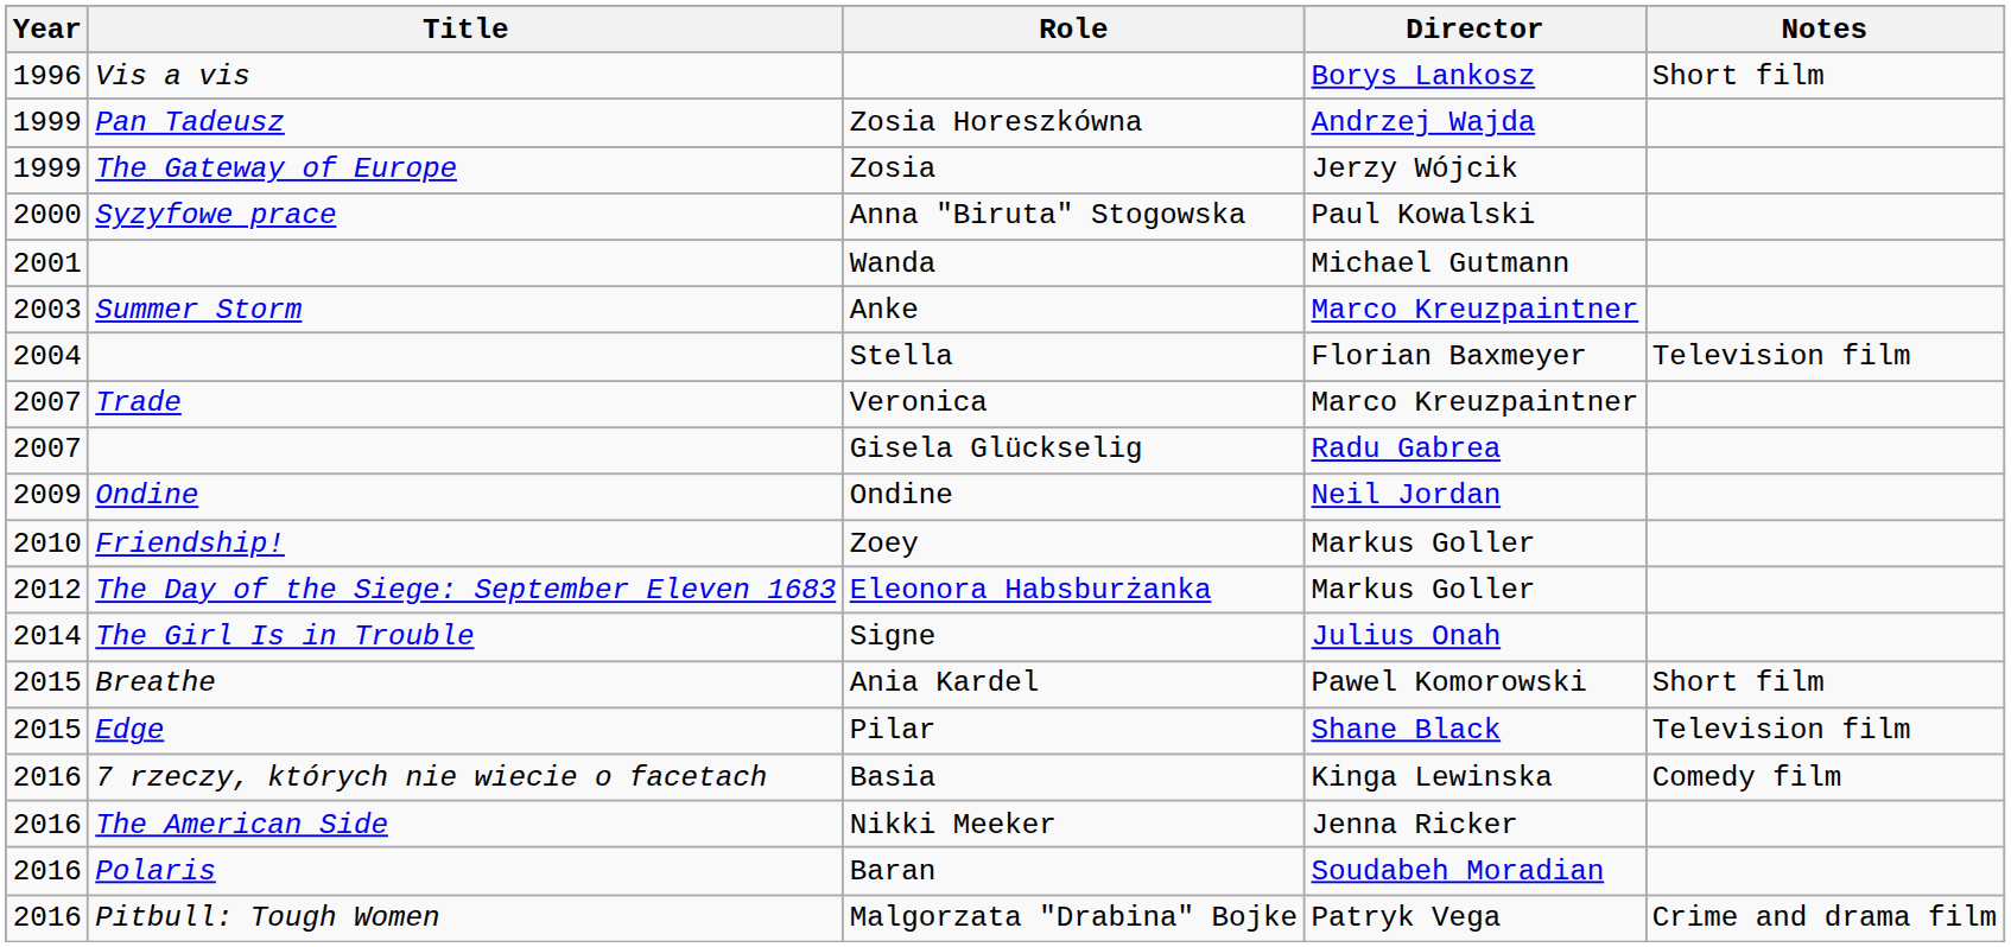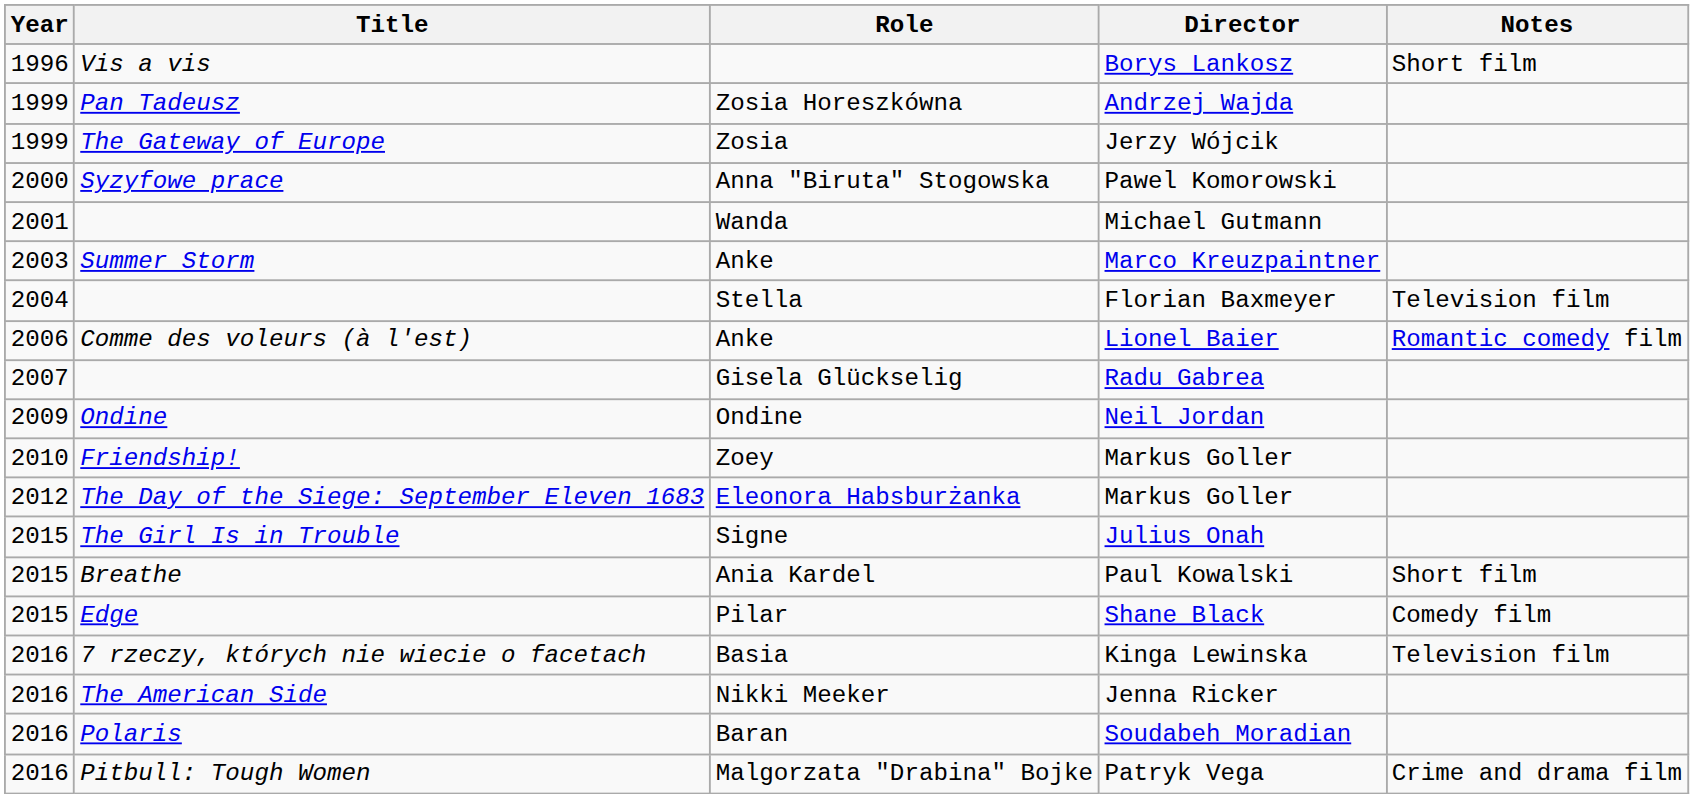Anna "Biruta" Stogowska | Director: Paul Kowalski -> Pawel Komorowski
+ row: 2006 | Comme des voleurs (à l'est) | Anke | Lionel Baier | Romantic comedy film
- row: 2007 | Trade | Veronica | Marco Kreuzpaintner
Signe | Year: 2014 -> 2015
Ania Kardel | Director: Pawel Komorowski -> Paul Kowalski
Pilar | Notes: Television film -> Comedy film
Basia | Notes: Comedy film -> Television film
